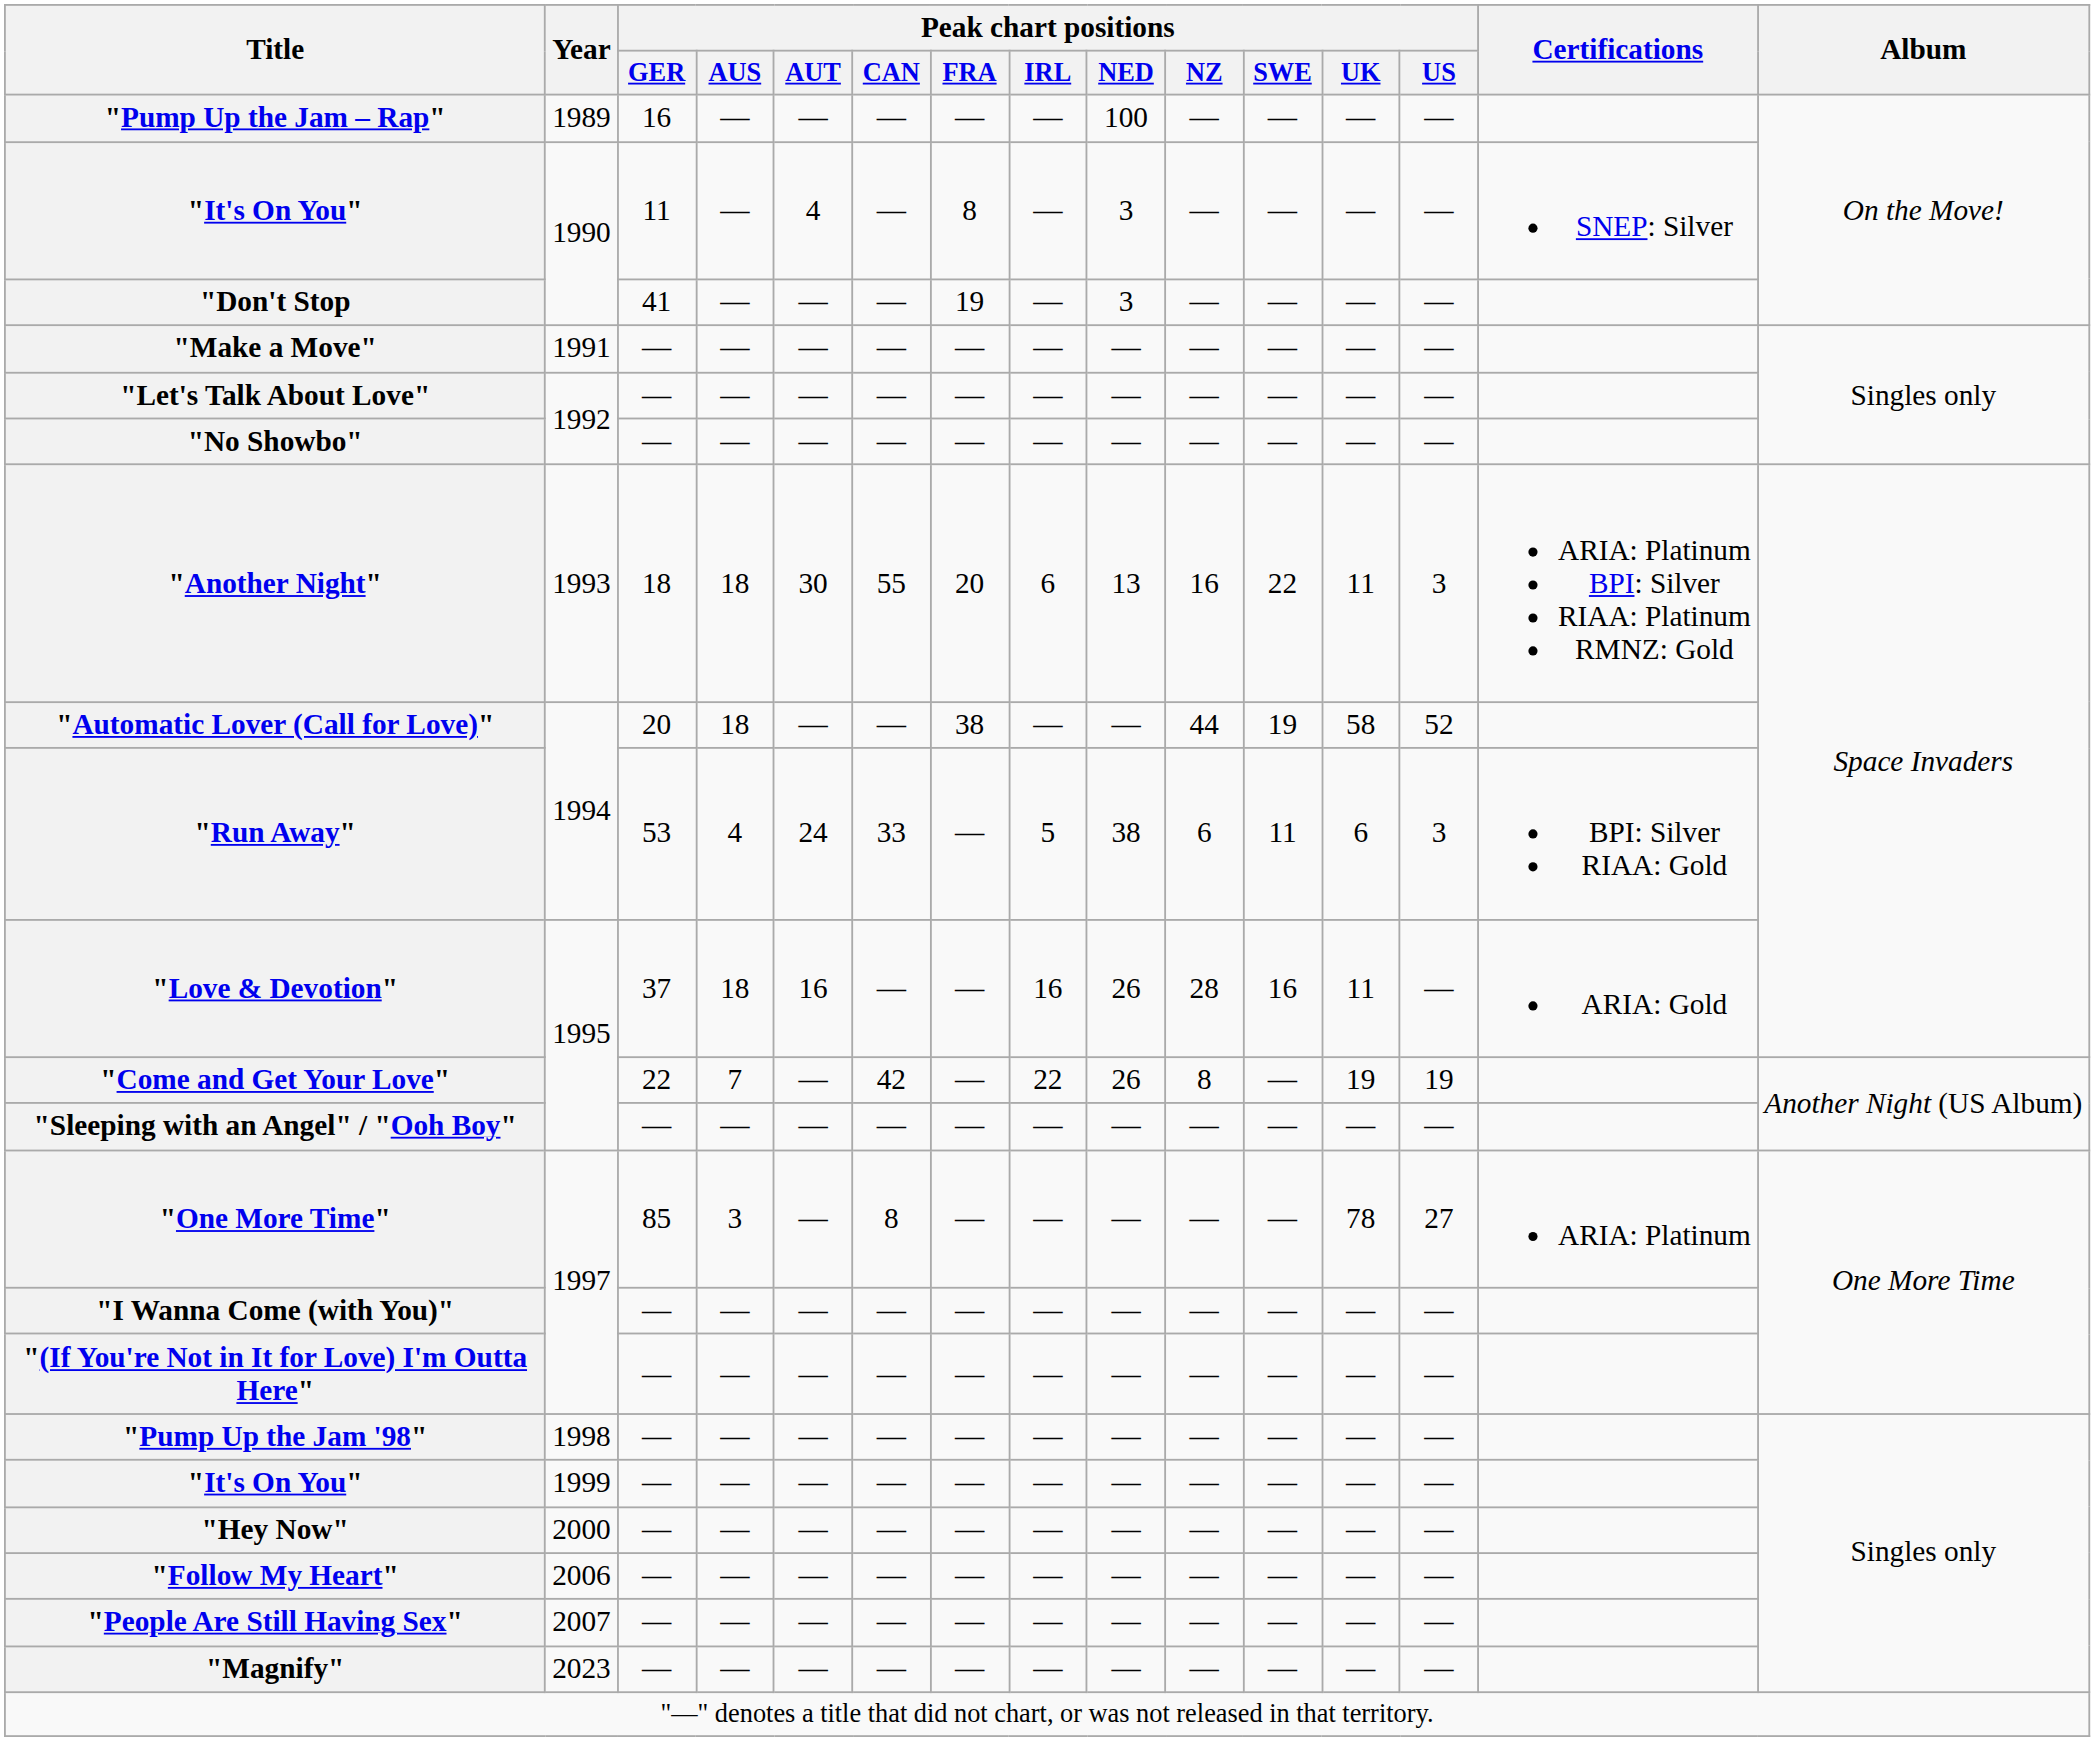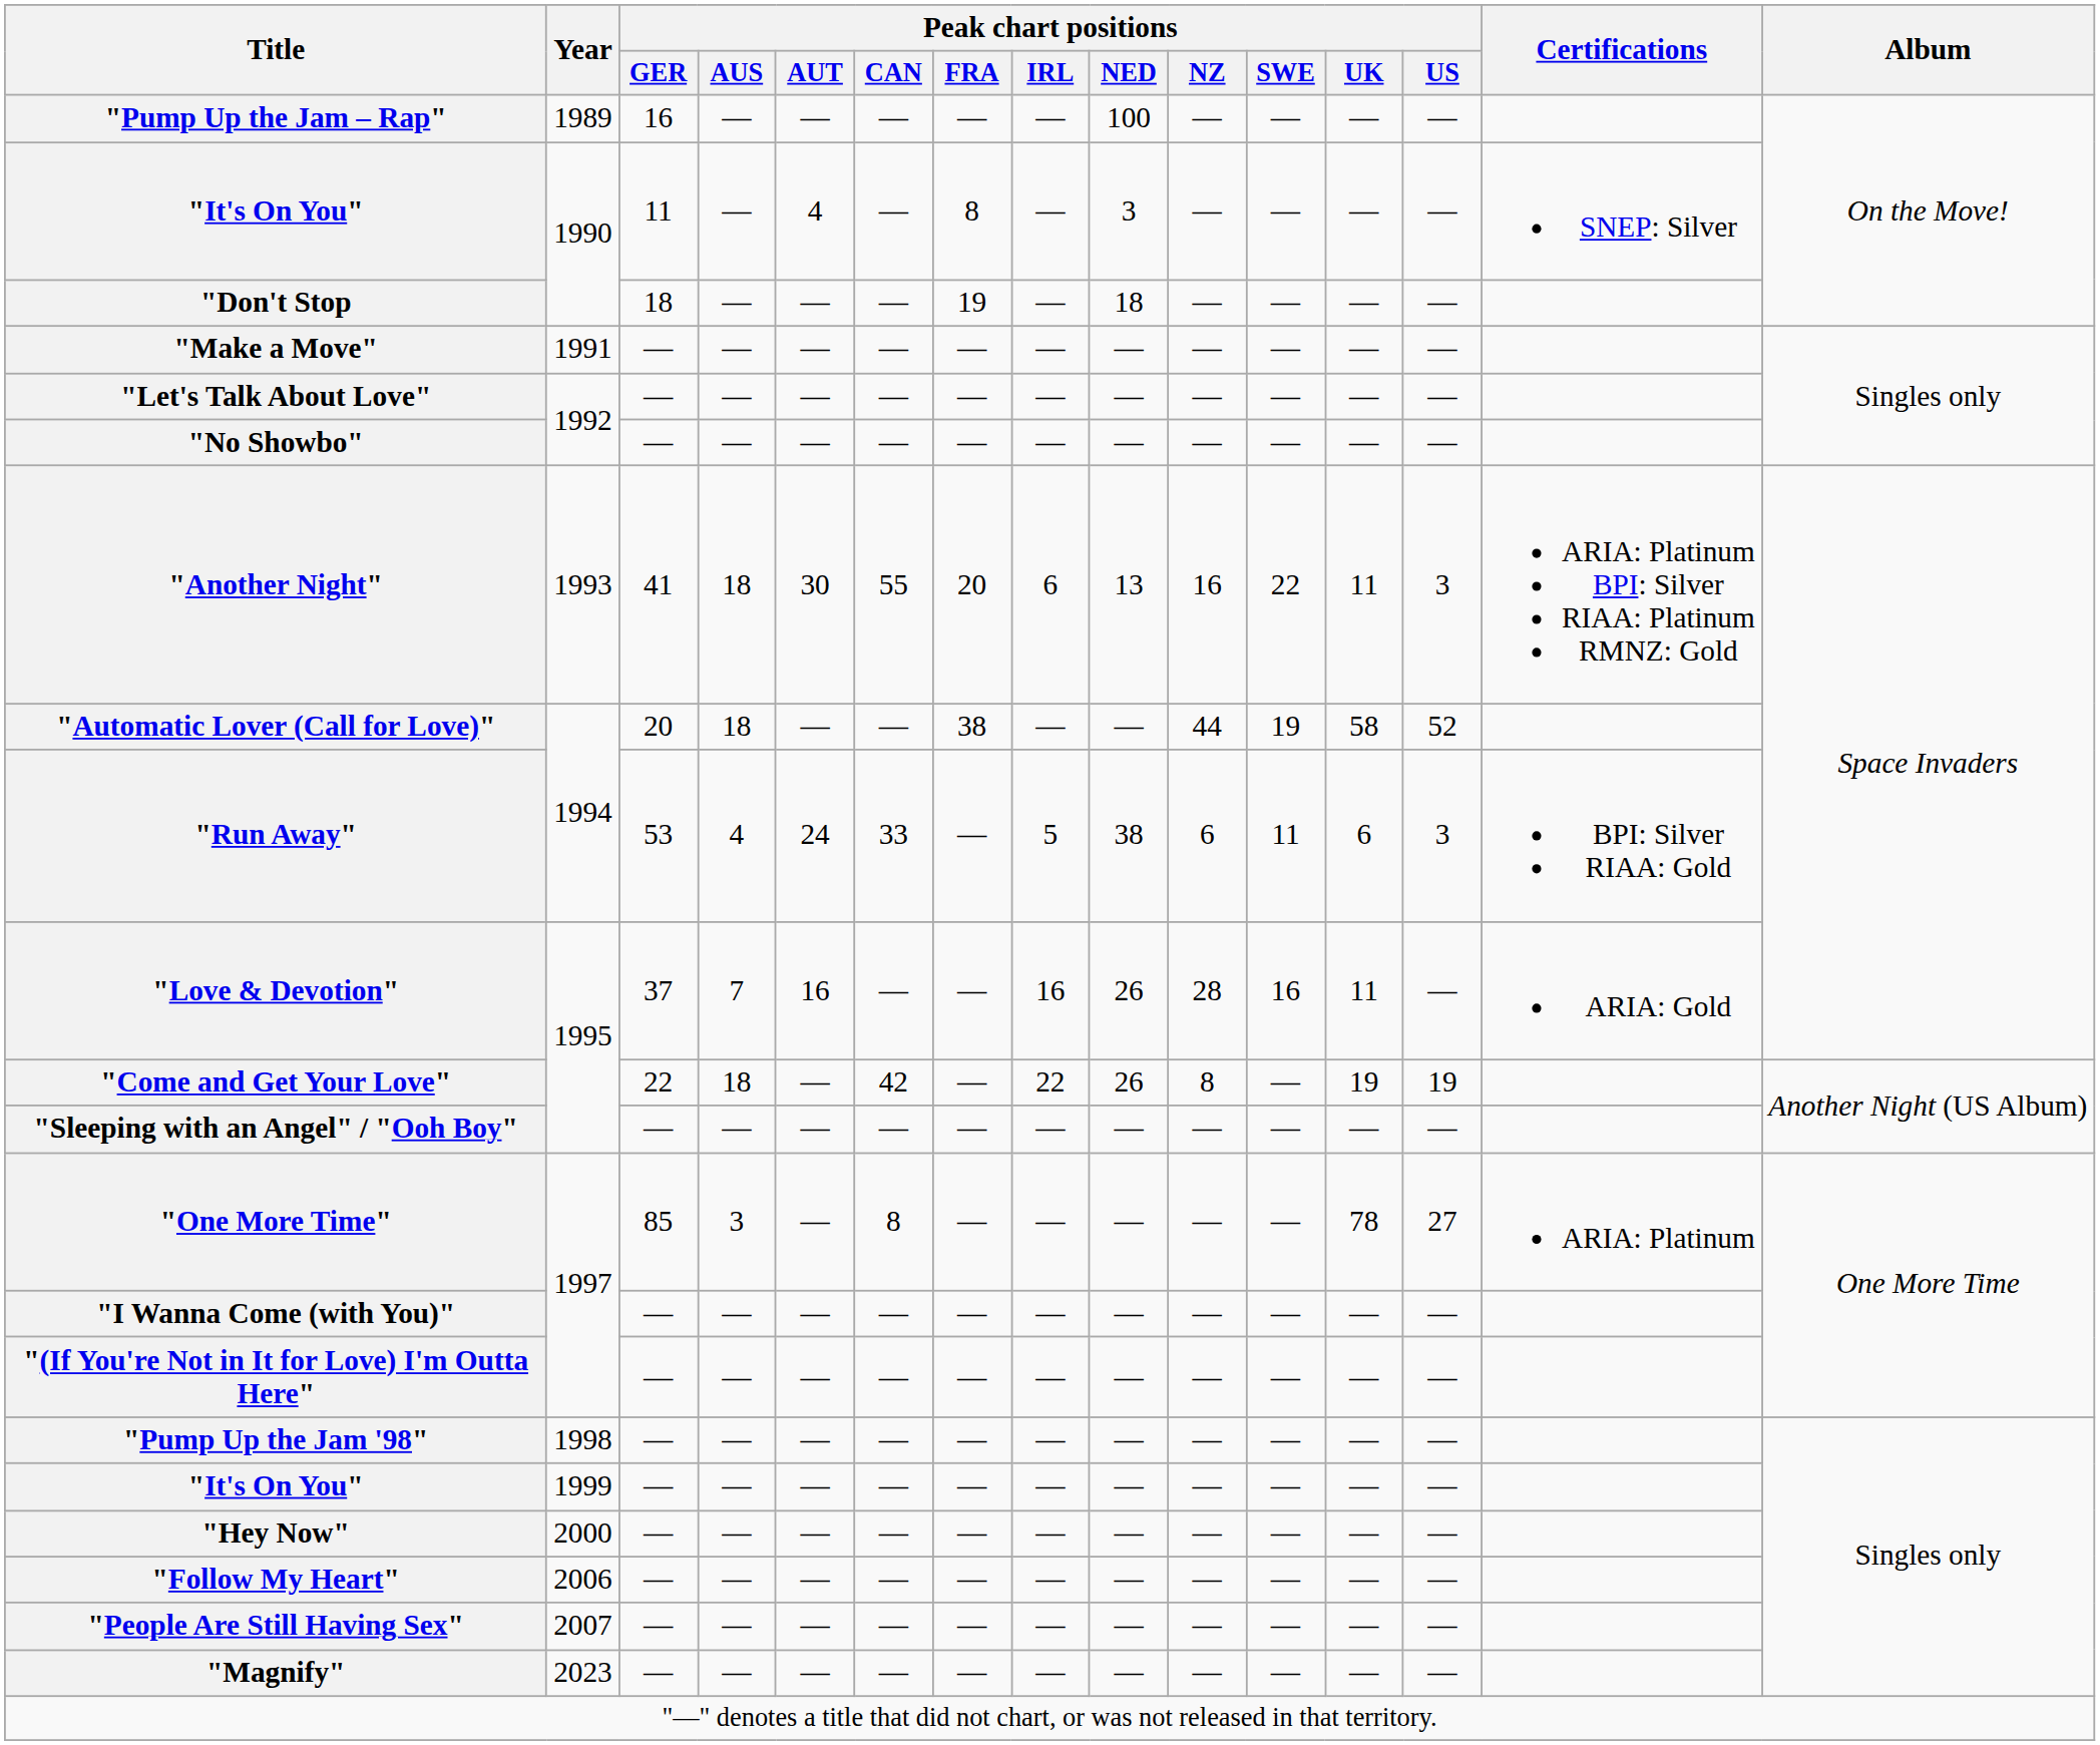"Don't Stop | Peak chart positions / GER: 41 -> 18
"Don't Stop | Peak chart positions / NED: 3 -> 18
"Another Night" | Peak chart positions / GER: 18 -> 41
"Love & Devotion" | Peak chart positions / AUS: 18 -> 7
"Come and Get Your Love" | Peak chart positions / AUS: 7 -> 18
